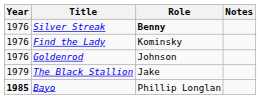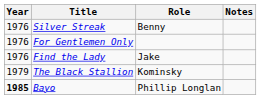Silver Streak | Role: bold -> normal
+ row: 1976 | For Gentlemen Only
Find the Lady | Role: Kominsky -> Jake
- row: 1976 | Goldenrod | Johnson
The Black Stallion | Role: Jake -> Kominsky
